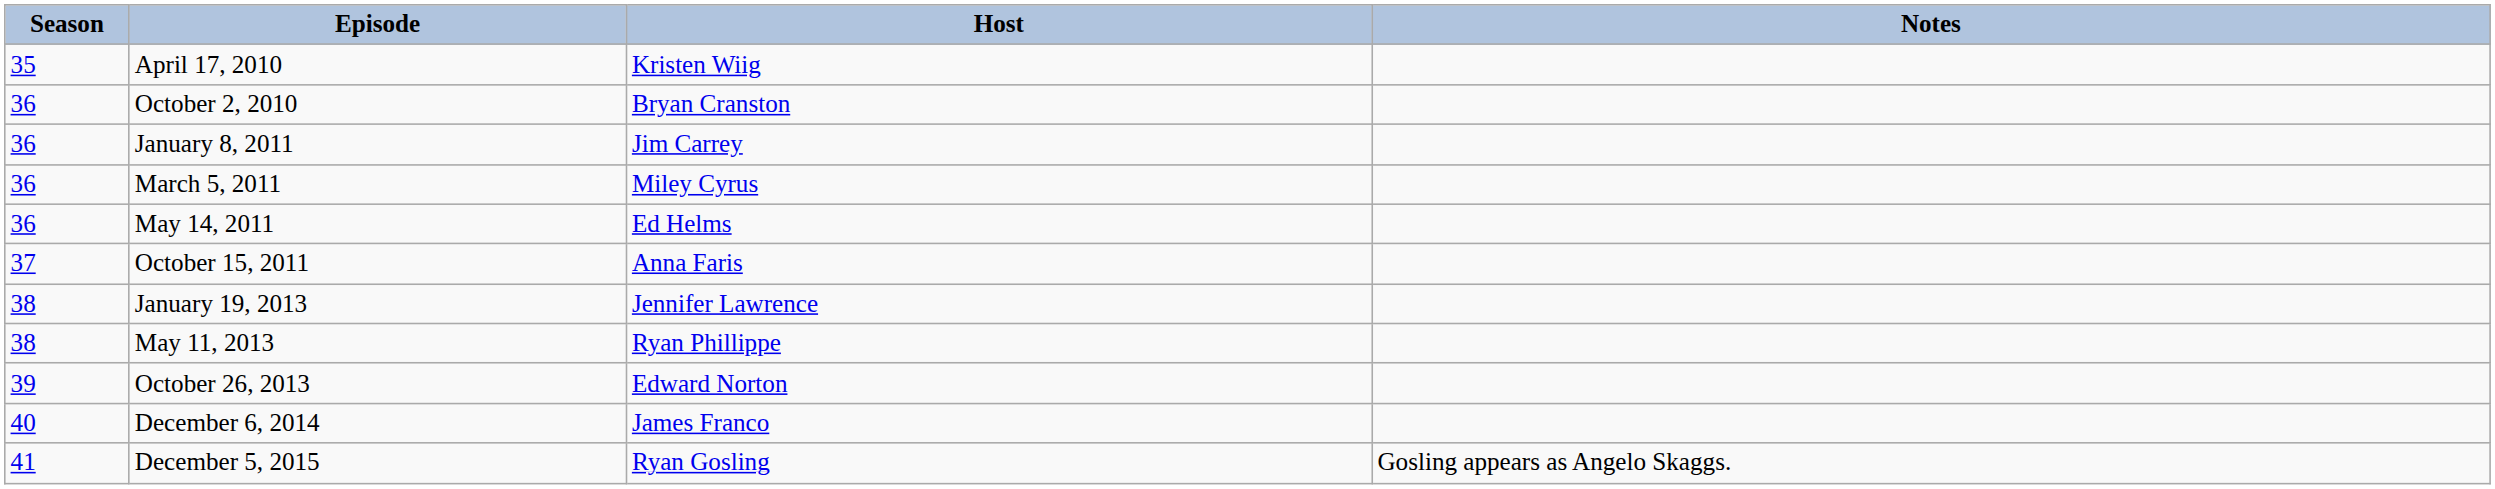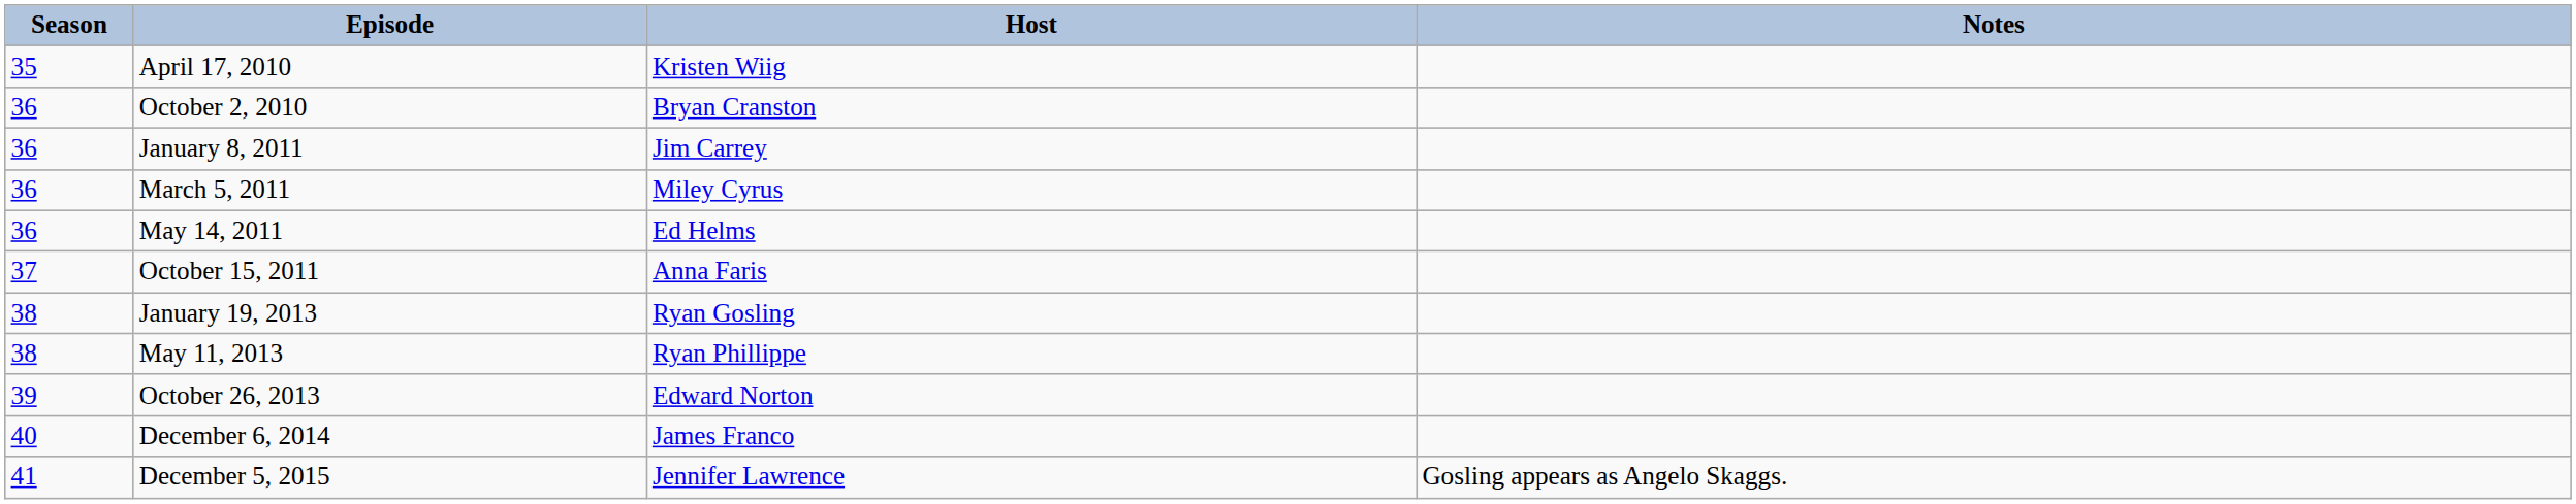January 19, 2013 | Host: Jennifer Lawrence -> Ryan Gosling
December 5, 2015 | Host: Ryan Gosling -> Jennifer Lawrence
